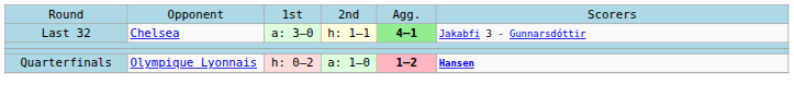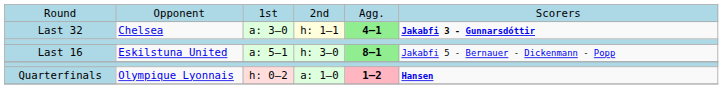Last 32 | column 6: normal -> bold
+ row: Last 16 | Eskilstuna United | a: 5–1 | h: 3–0 | 8–1 | Jakabfi 5 - Bernauer - Dickenmann - Popp
